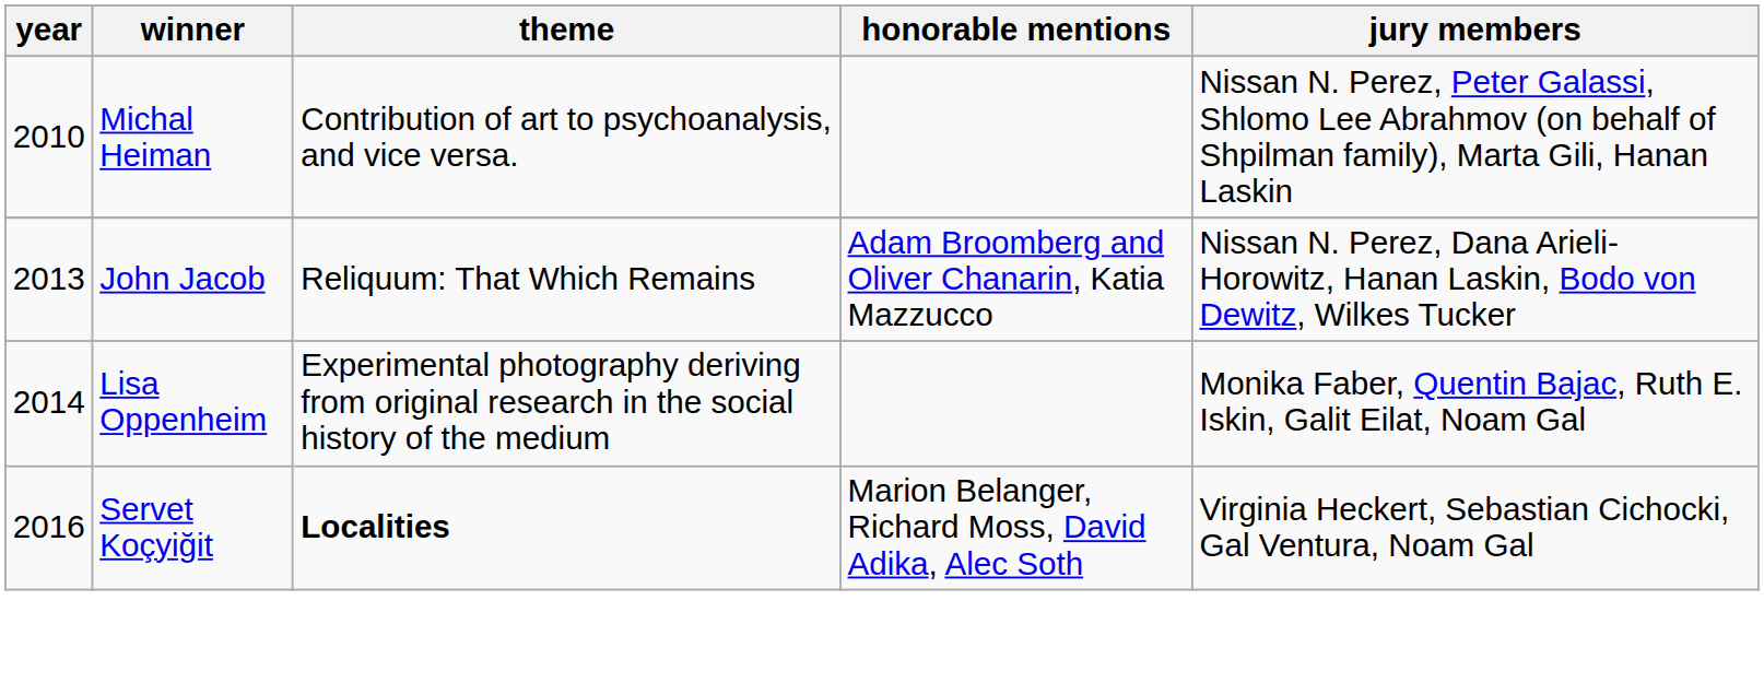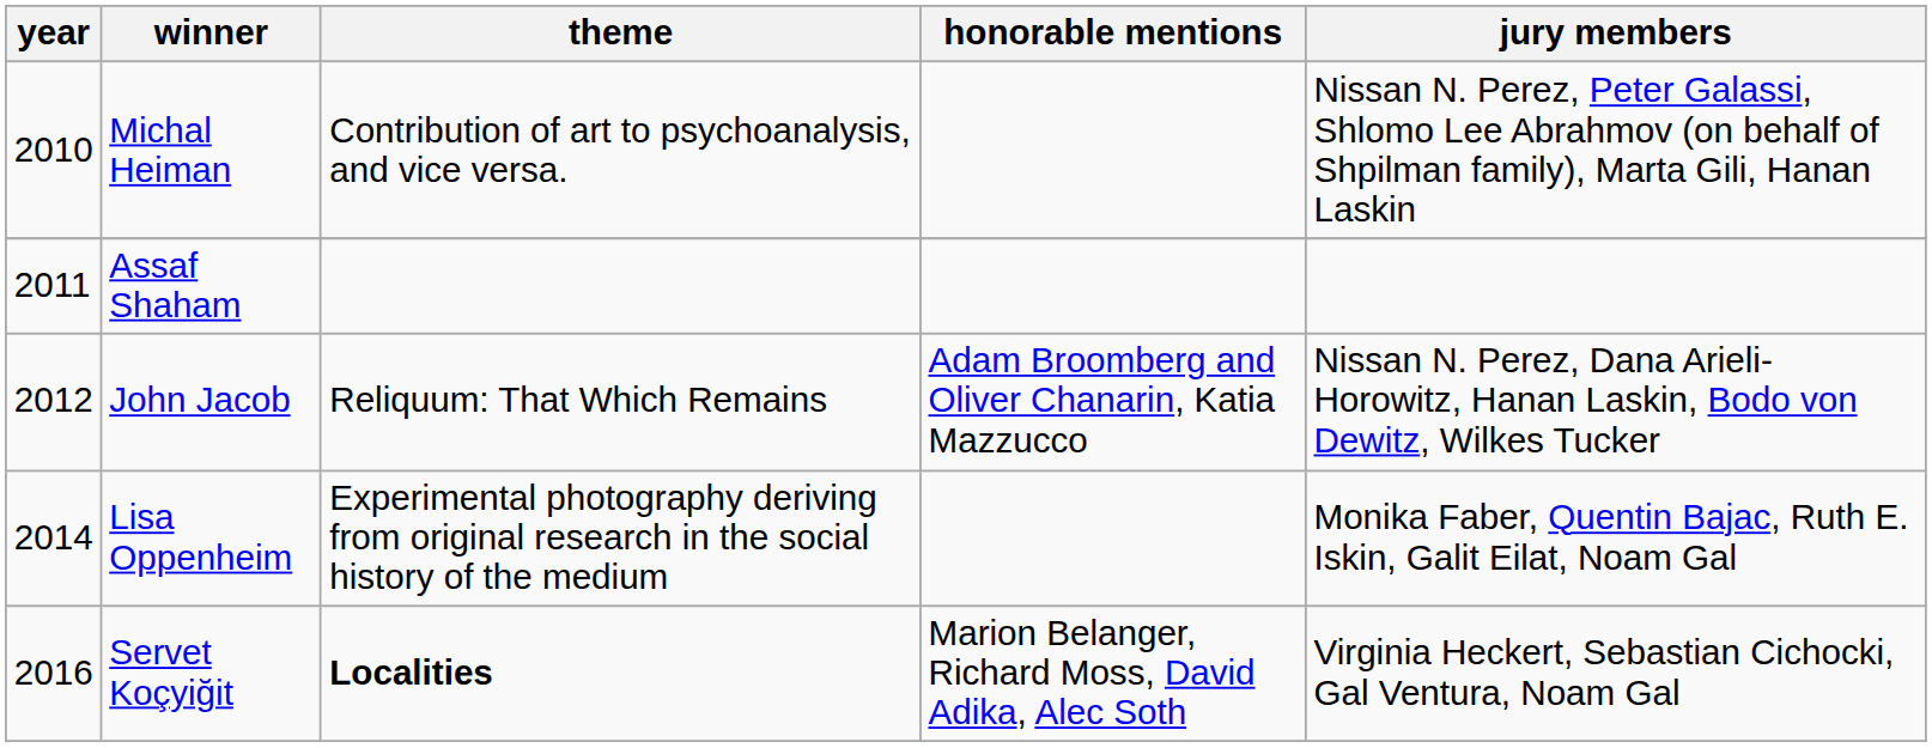+ row: 2011 | Assaf Shaham
John Jacob | year: 2013 -> 2012
